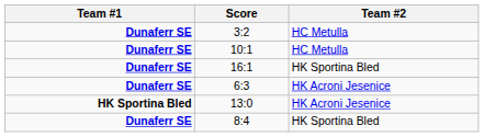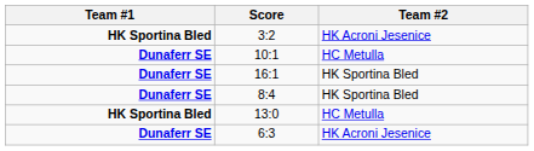3:2 | Team #1: Dunaferr SE -> HK Sportina Bled
3:2 | Team #2: HC Metulla -> HK Acroni Jesenice
rows swapped: 8:4 <-> 6:3
13:0 | Team #2: HK Acroni Jesenice -> HC Metulla
